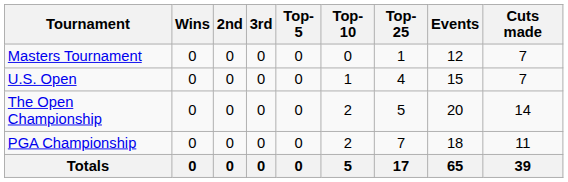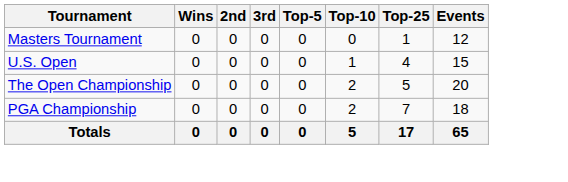- column: Cuts made | 7 | 7 | 14 | 11 | 39
